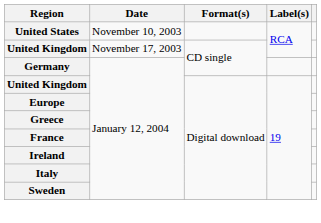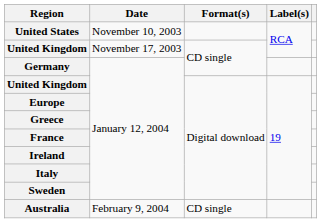+ row: Australia | February 9, 2004 | CD single
